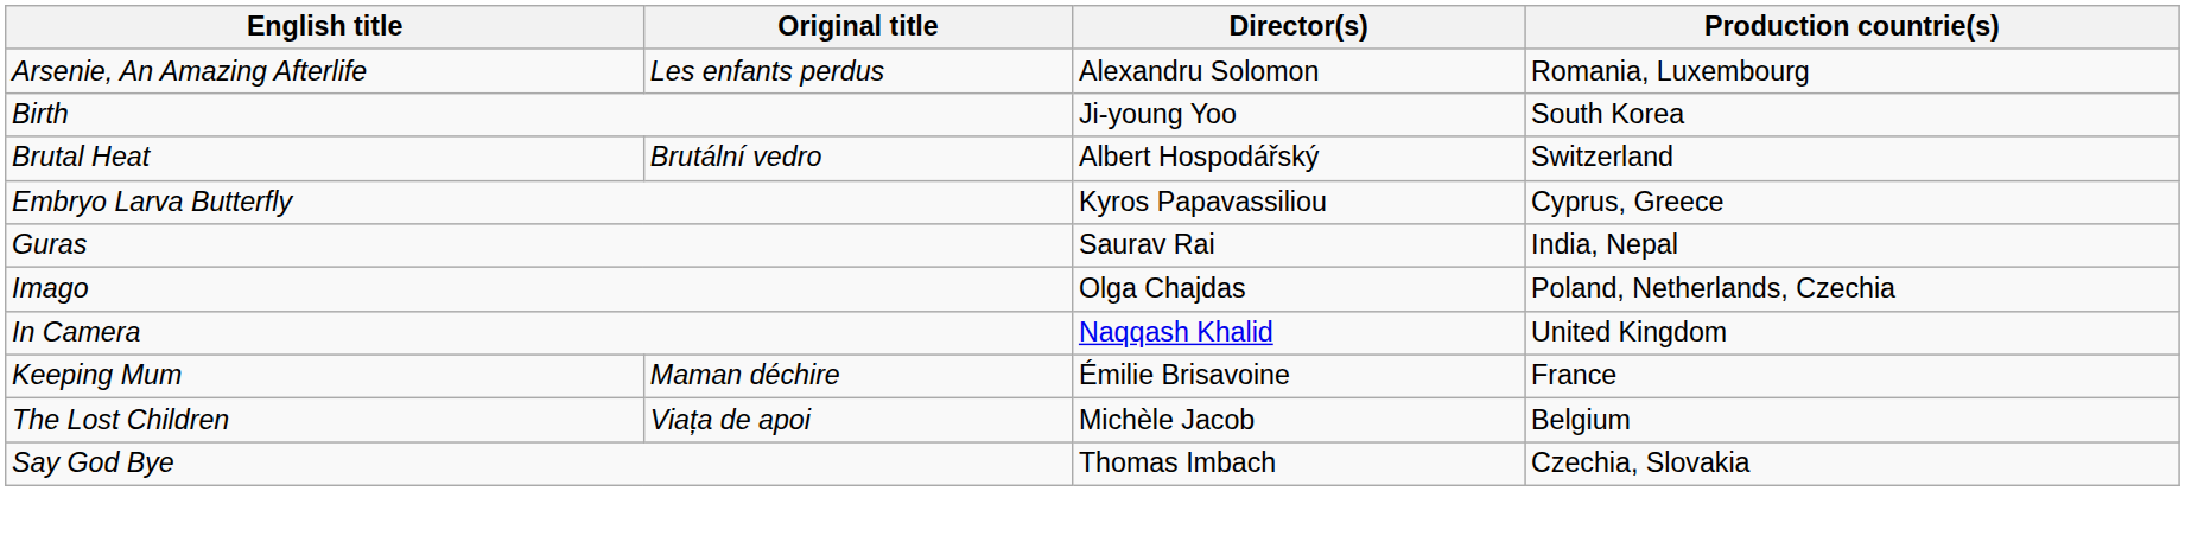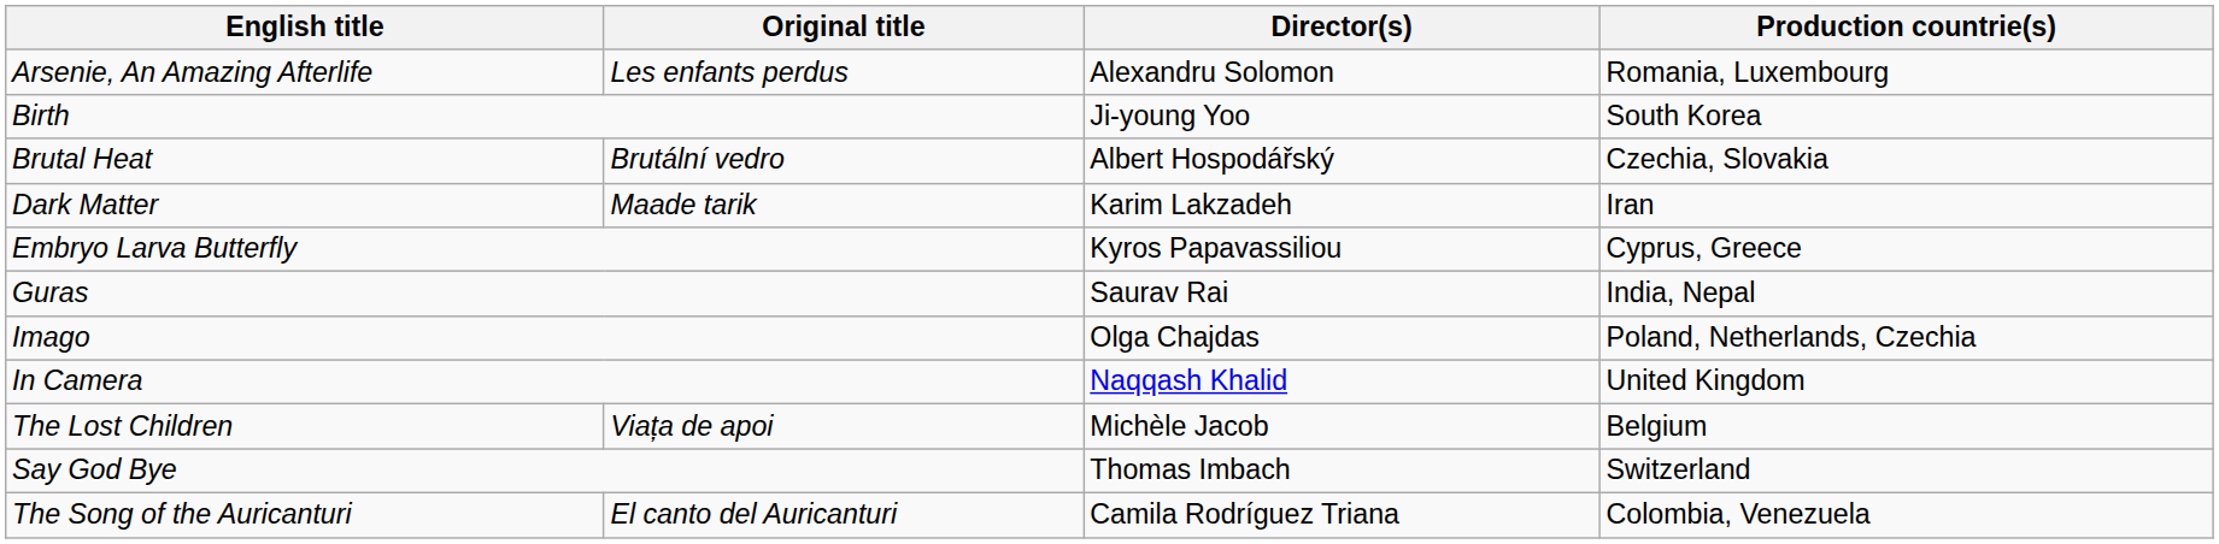Brutal Heat | Production countrie(s): Switzerland -> Czechia, Slovakia
+ row: Dark Matter | Maade tarik | Karim Lakzadeh | Iran
- row: Keeping Mum | Maman déchire | Émilie Brisavoine | France
Say God Bye | Production countrie(s): Czechia, Slovakia -> Switzerland
+ row: The Song of the Auricanturi | El canto del Auricanturi | Camila Rodríguez Triana | Colombia, Venezuela
